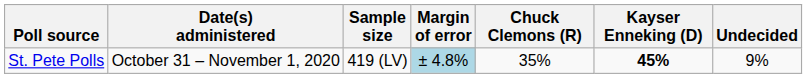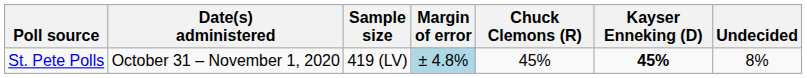St. Pete Polls | Chuck Clemons (R): 35% -> 45%
St. Pete Polls | Undecided: 9% -> 8%
